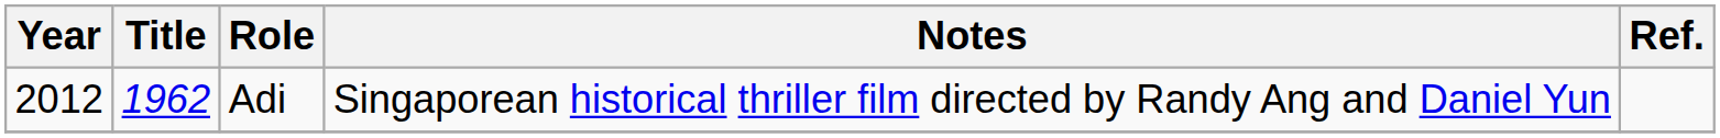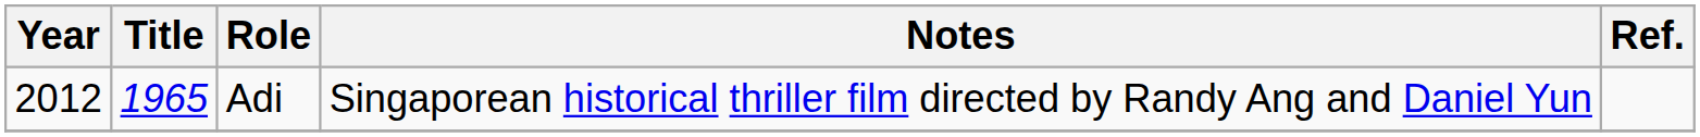Adi | Title: 1962 -> 1965
